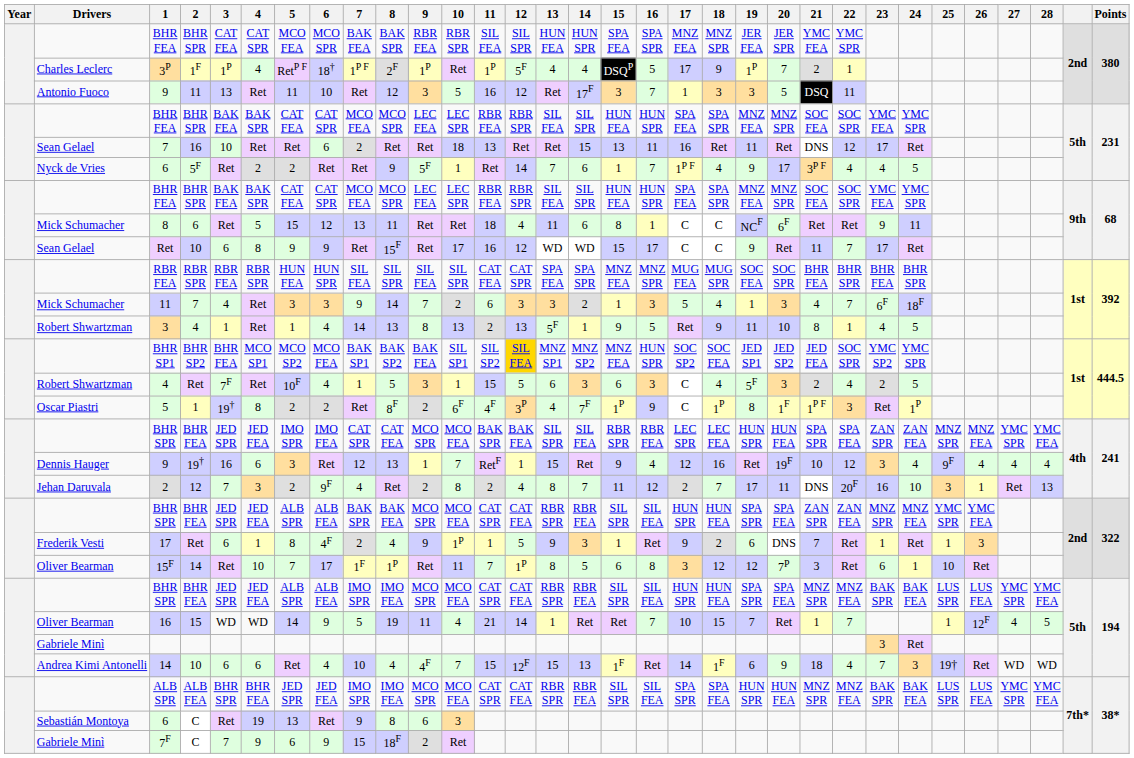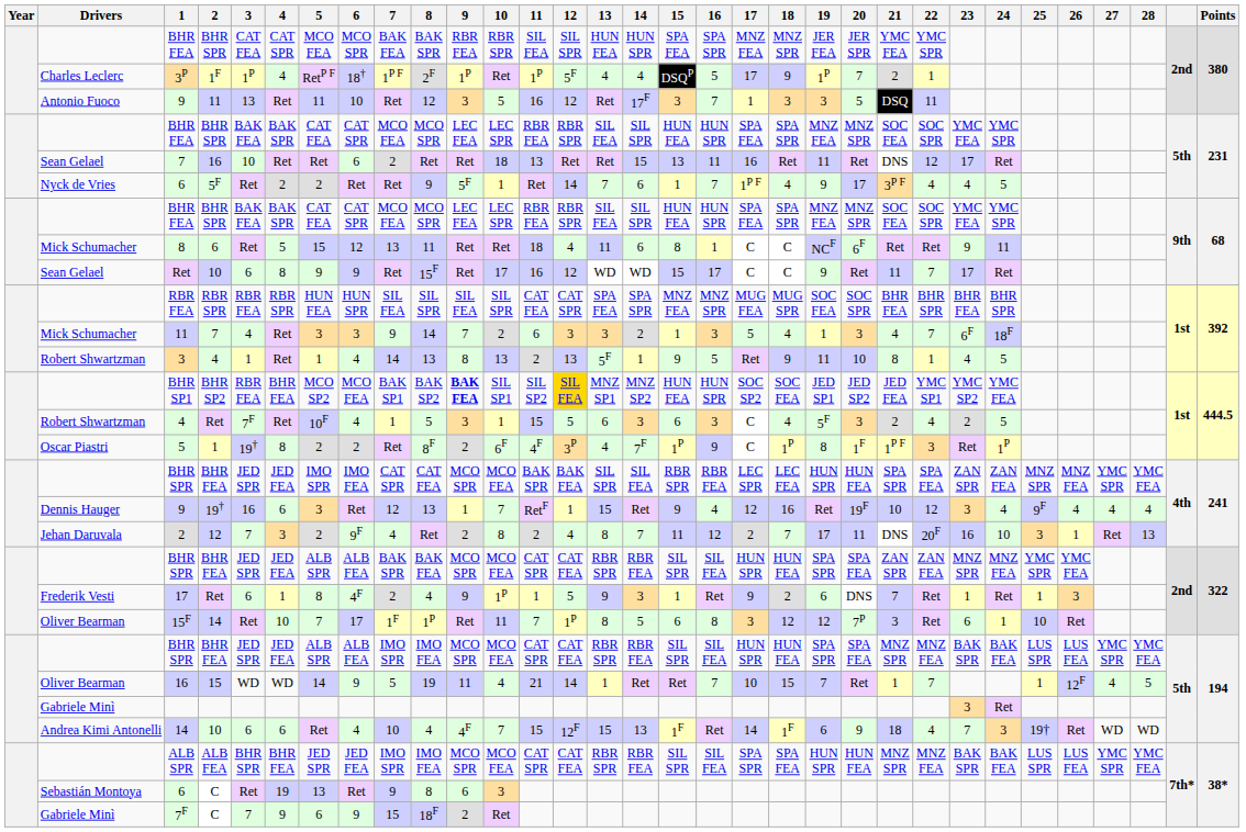BHR SP1 | 3: BHR FEA -> RBR FEA
BHR SP1 | 4: MCO SP1 -> BHR FEA
BHR SP1 | 9: normal -> bold
BHR SP1 | 15: MNZ FEA -> HUN FEA
BHR SP1 | 22: SOC SPR -> YMC SP1
BHR SP1 | 24: YMC SPR -> YMC FEA
